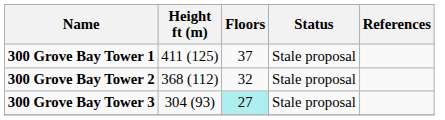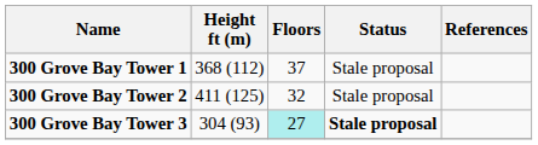300 Grove Bay Tower 1 | Height ft (m): 411 (125) -> 368 (112)
300 Grove Bay Tower 2 | Height ft (m): 368 (112) -> 411 (125)
300 Grove Bay Tower 3 | Status: normal -> bold
